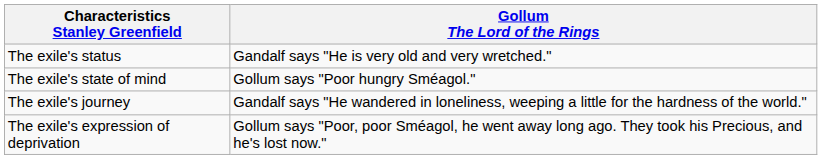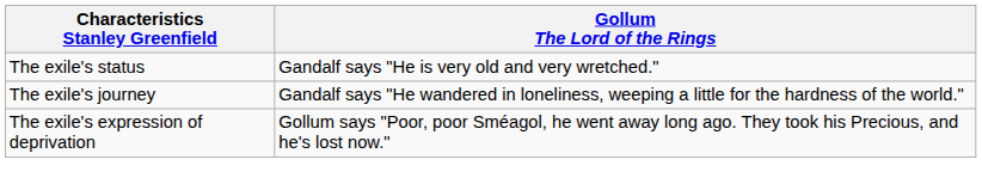- row: The exile's state of mind | Gollum says "Poor hungry Sméagol."
